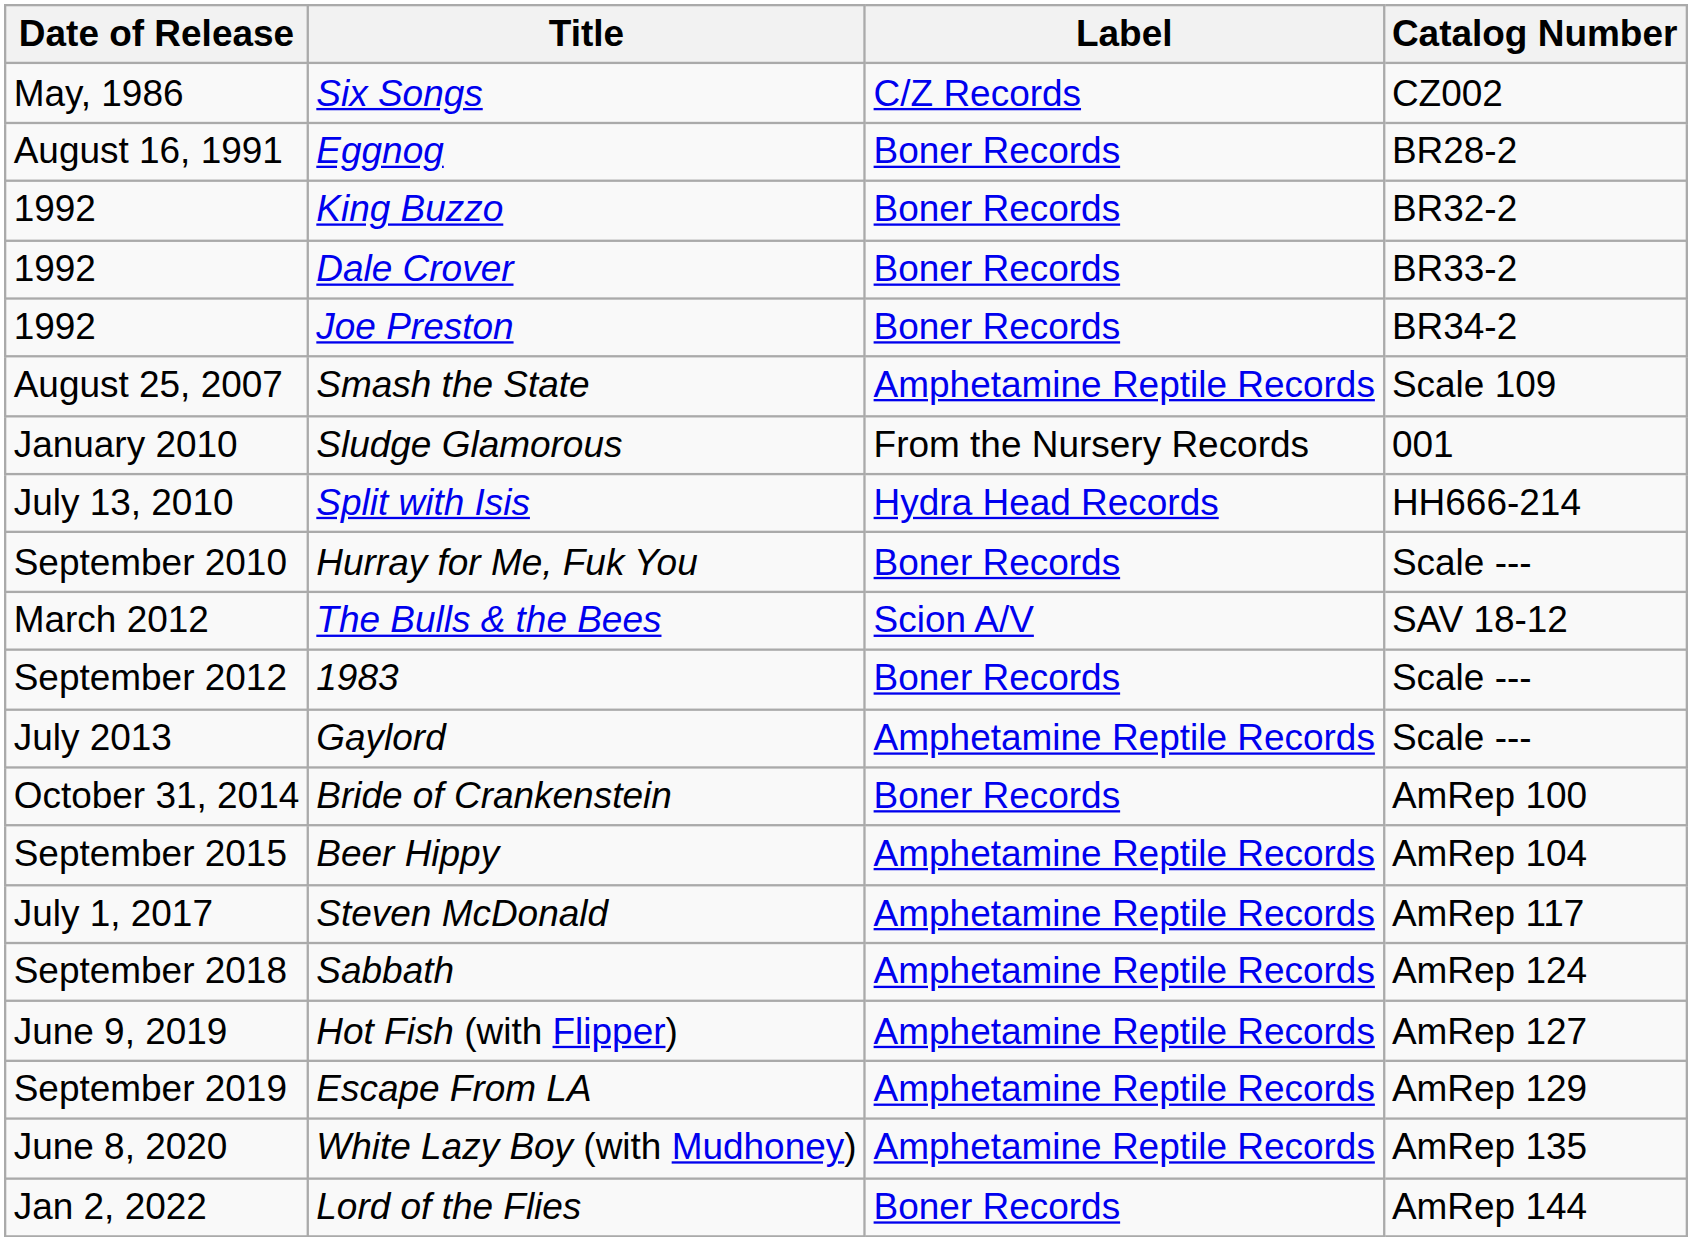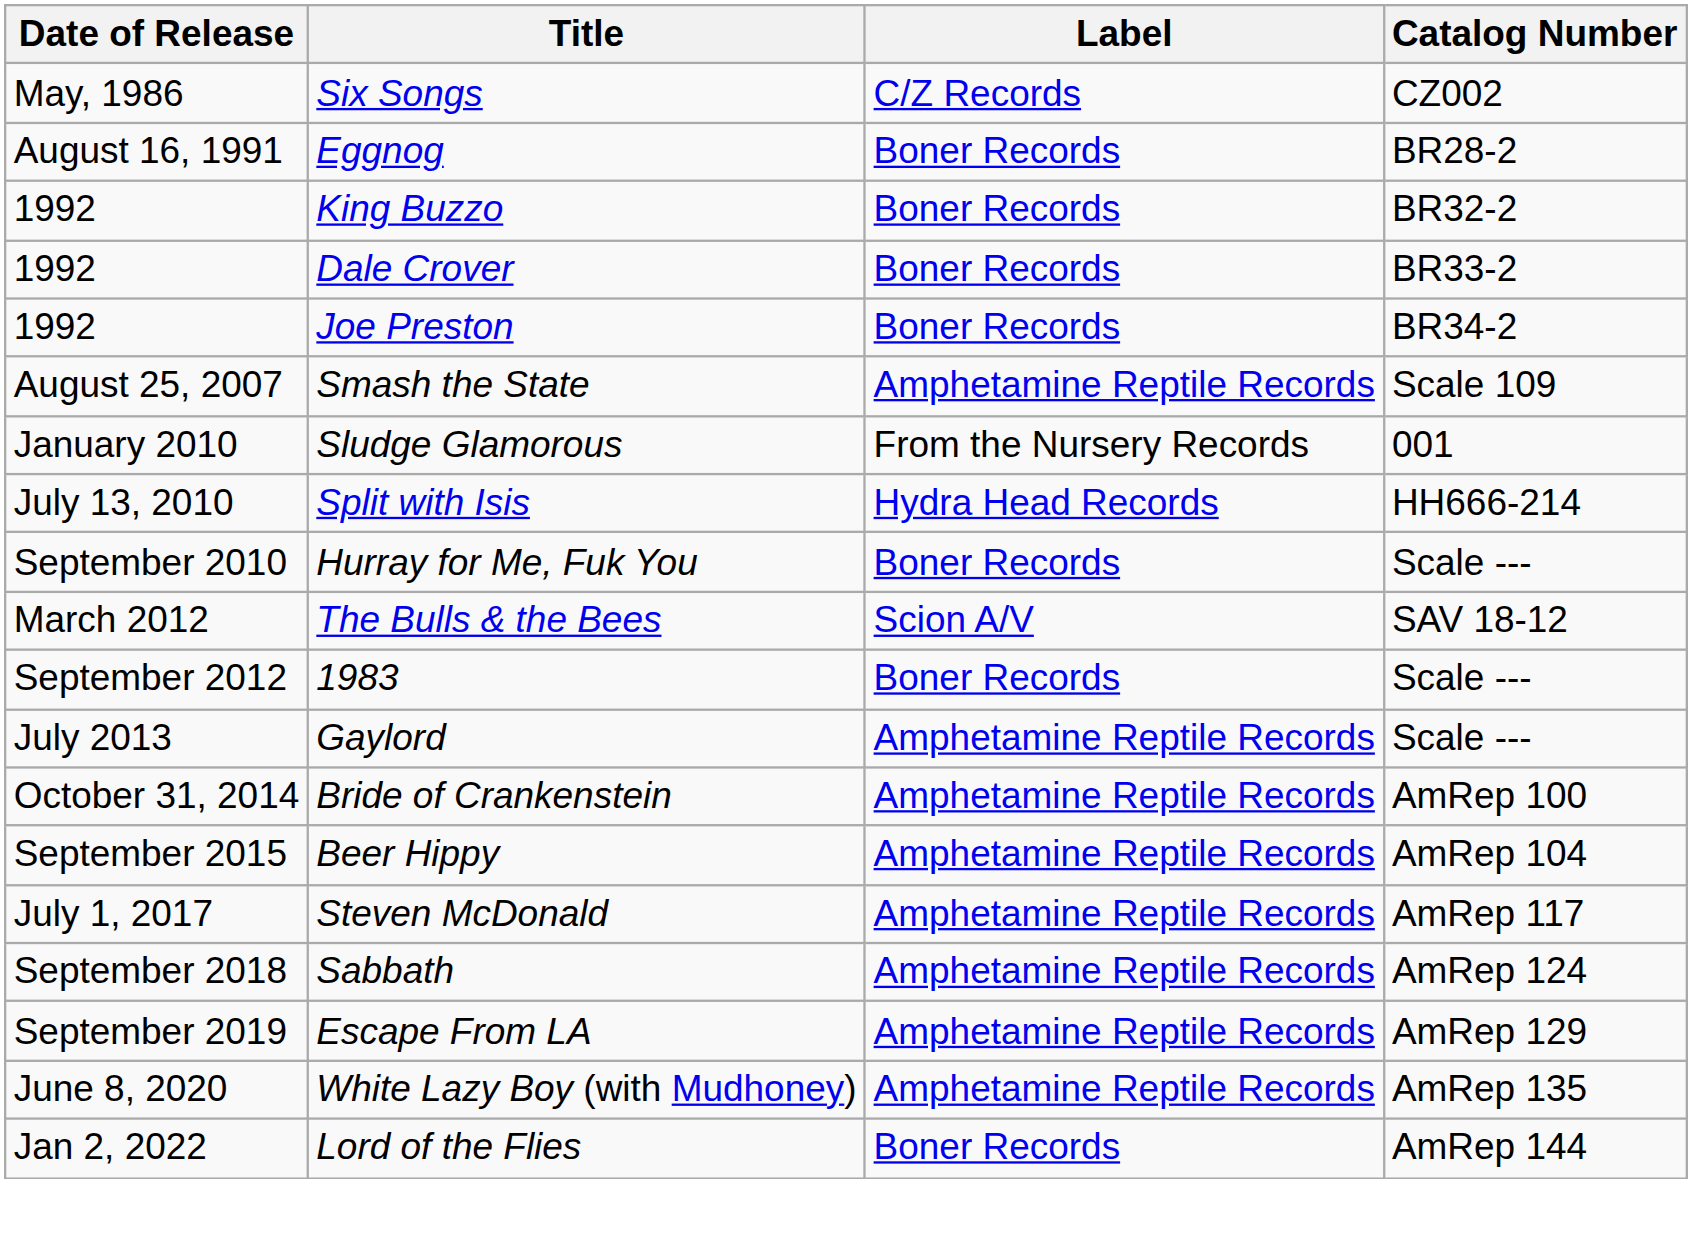Bride of Crankenstein | Label: Boner Records -> Amphetamine Reptile Records
- row: June 9, 2019 | Hot Fish (with Flipper) | Amphetamine Reptile Records | AmRep 127
